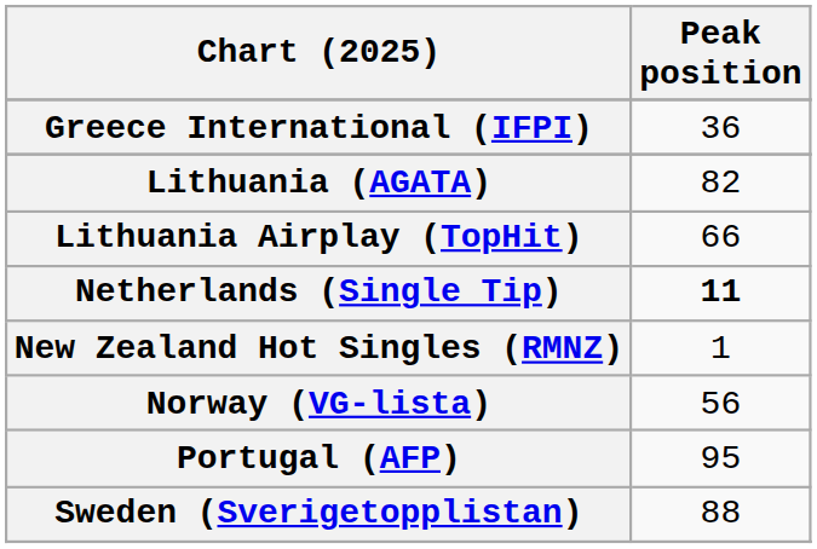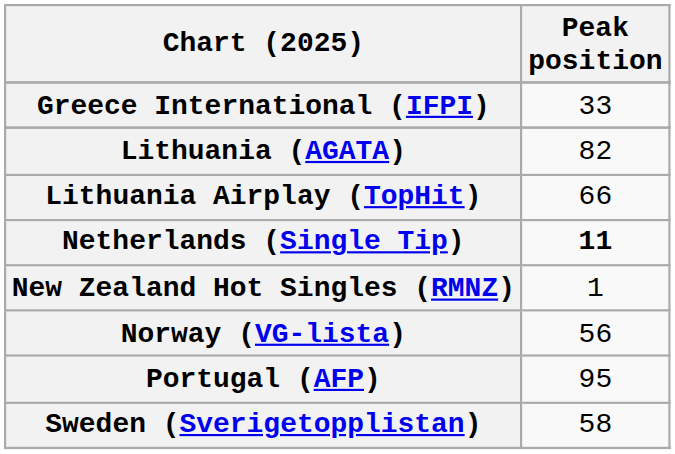Greece International (IFPI) | Peak position: 36 -> 33
Sweden (Sverigetopplistan) | Peak position: 88 -> 58
